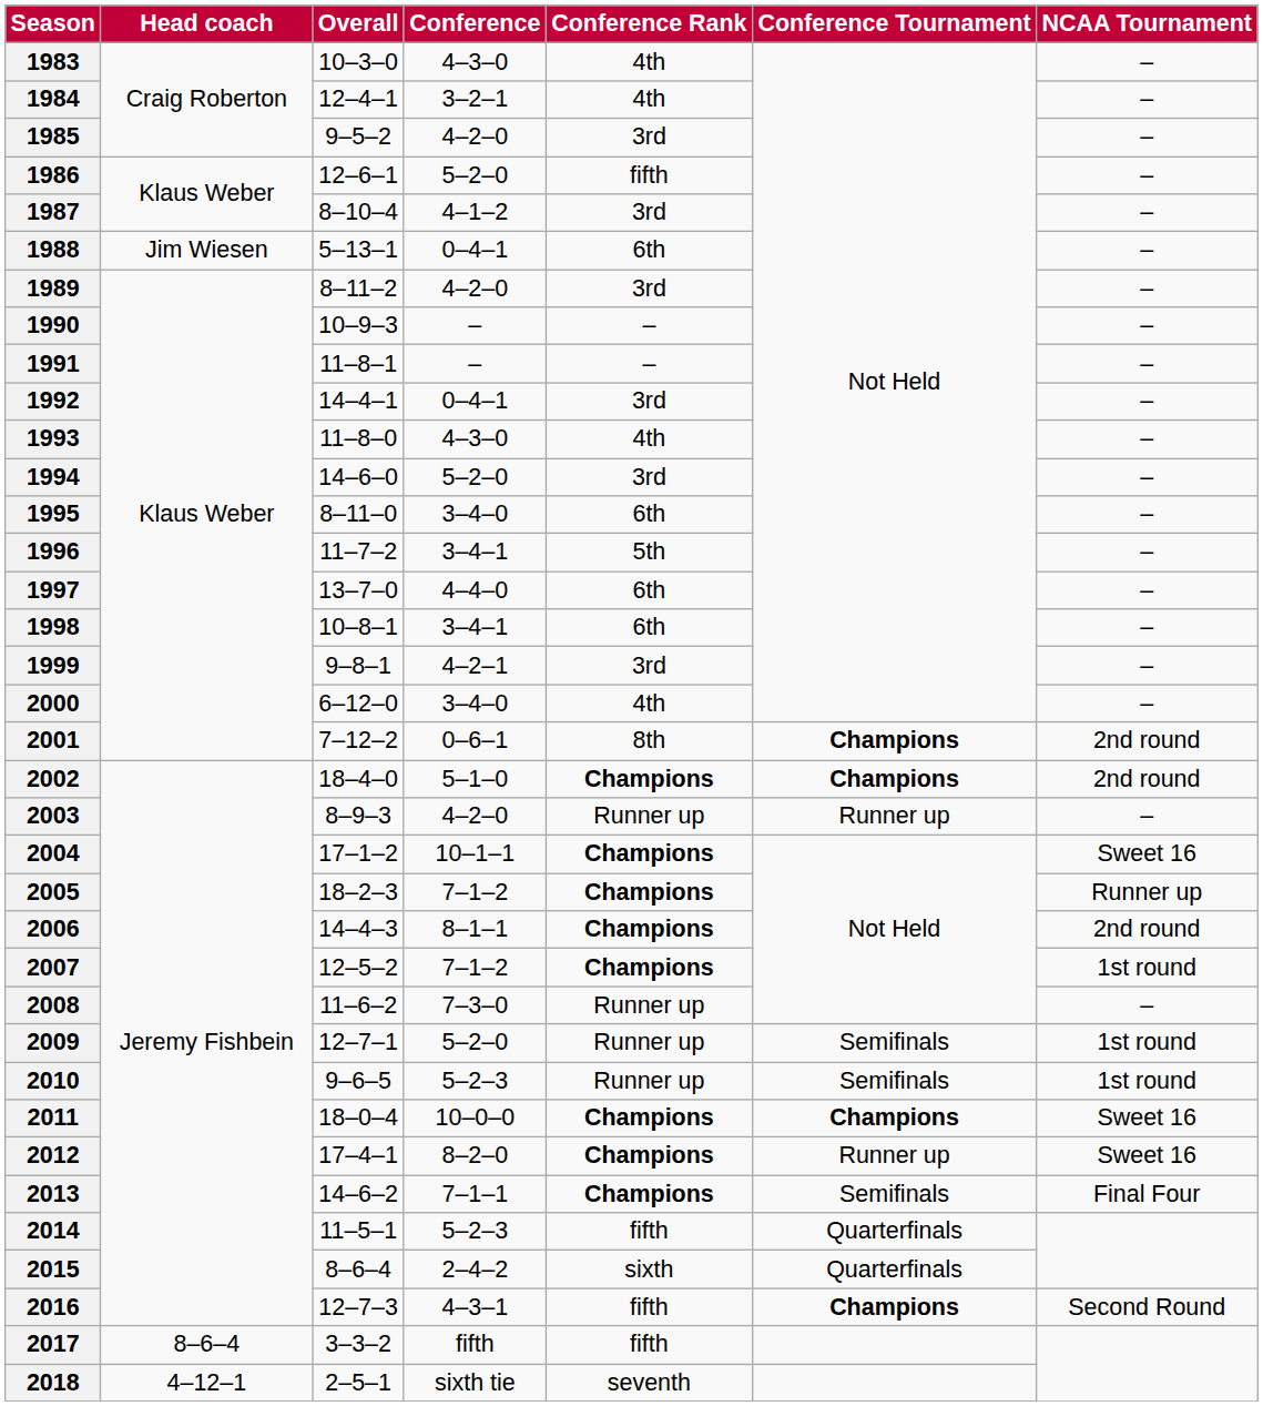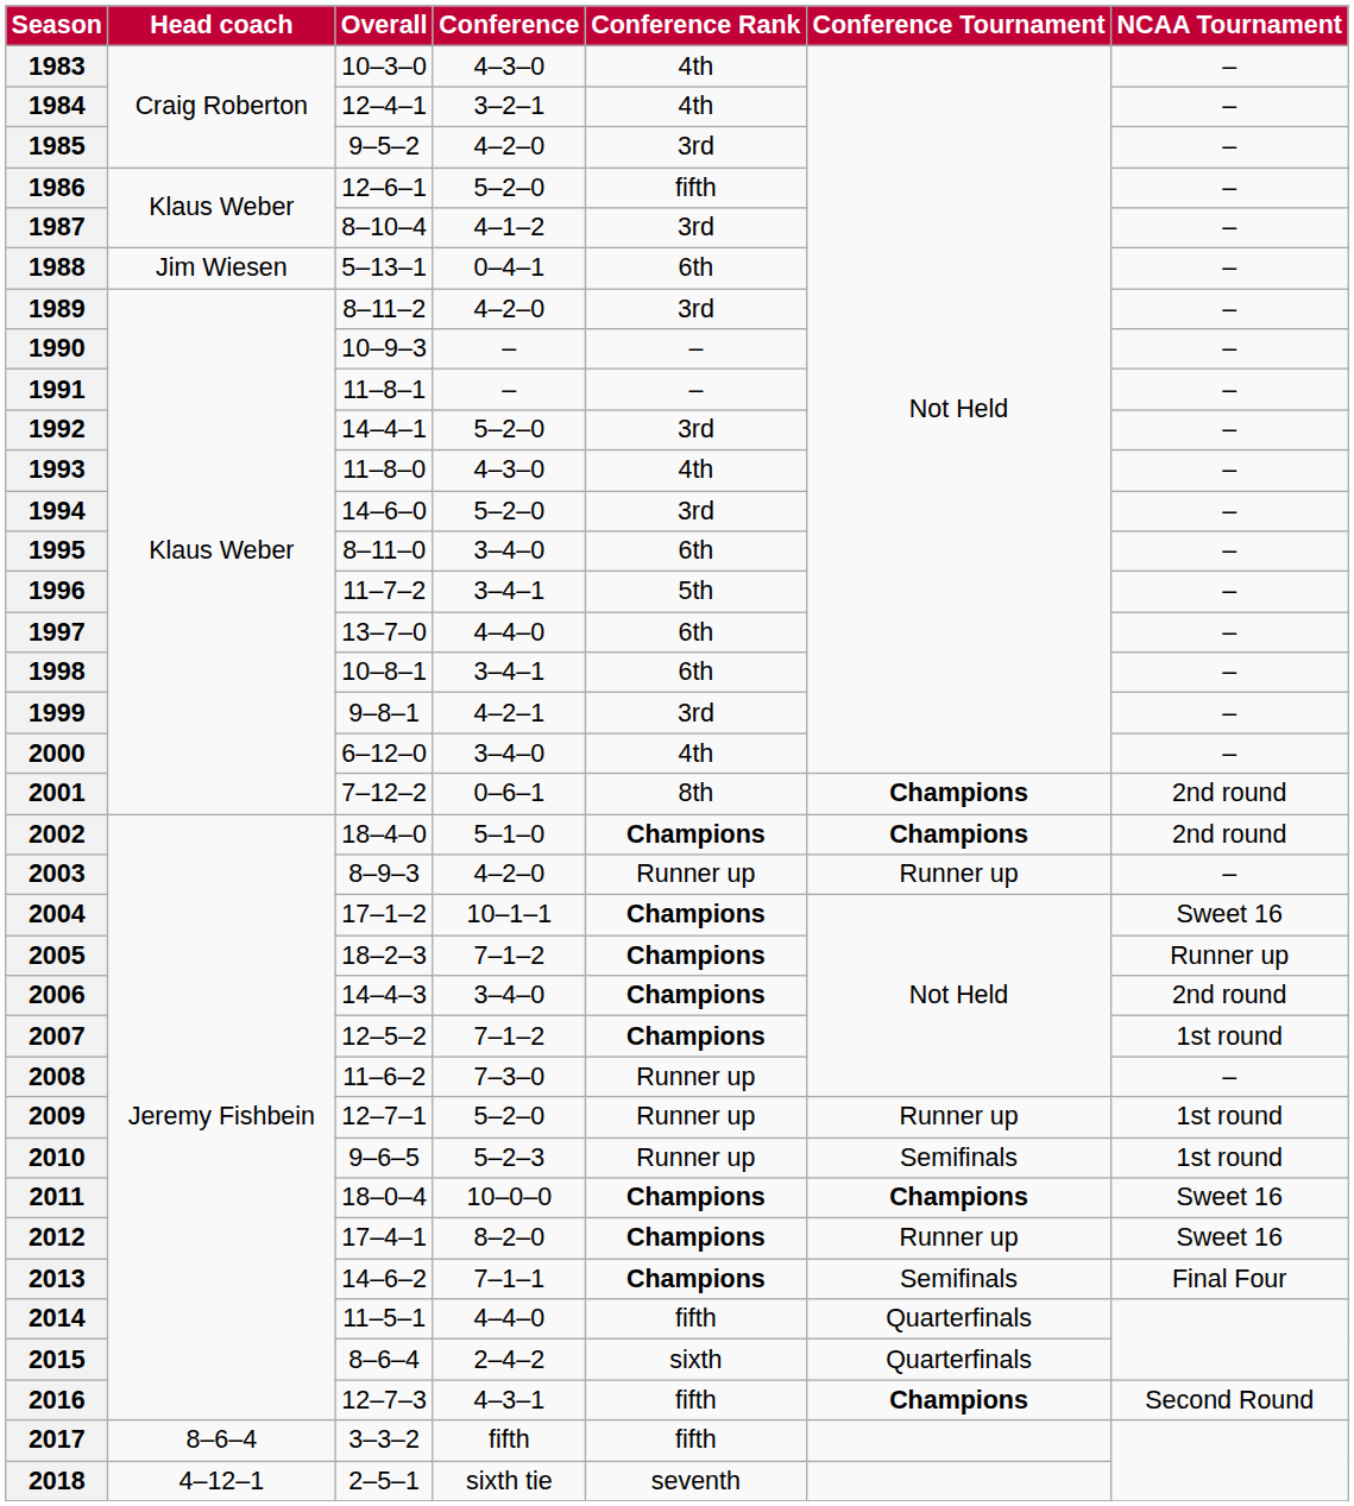1992 | Conference: 0–4–1 -> 5–2–0
2006 | Conference: 8–1–1 -> 3–4–0
2009 | Conference Tournament: Semifinals -> Runner up
2014 | Conference: 5–2–3 -> 4–4–0
